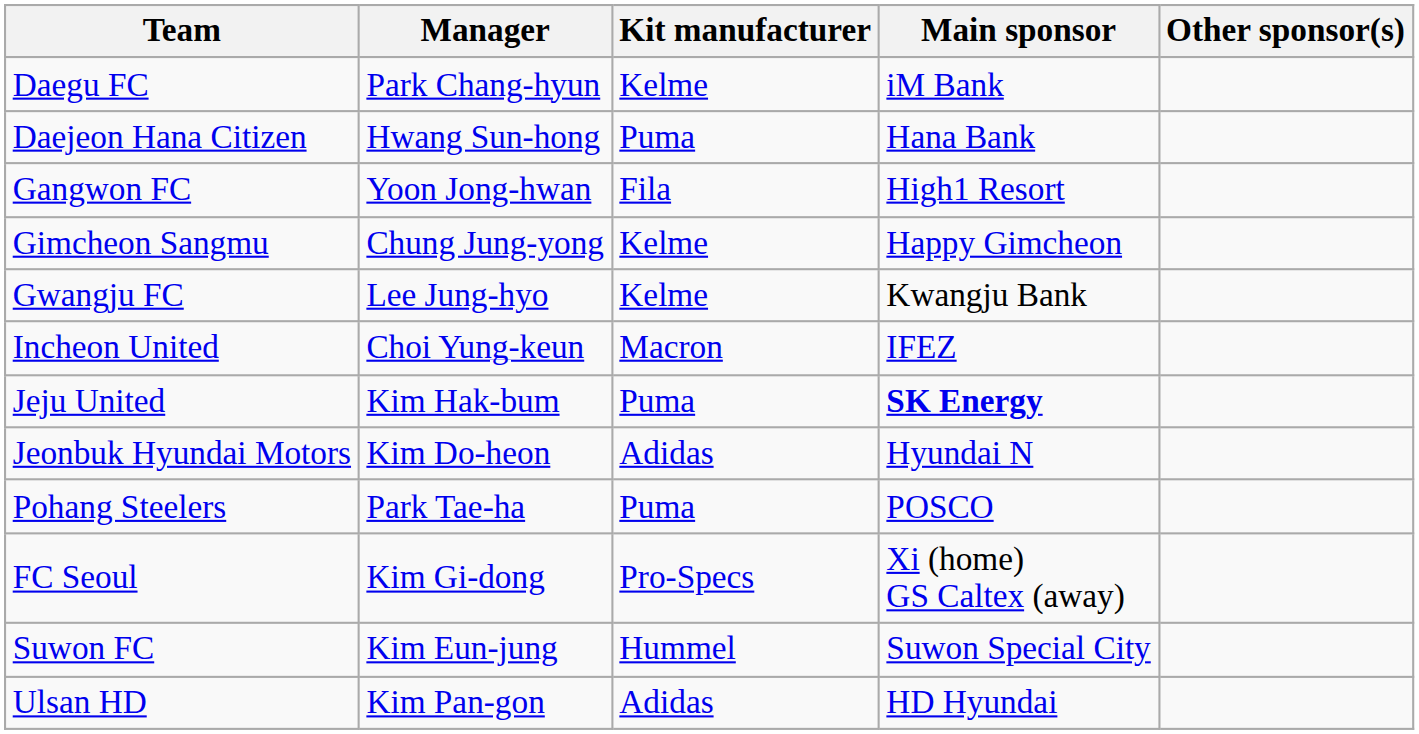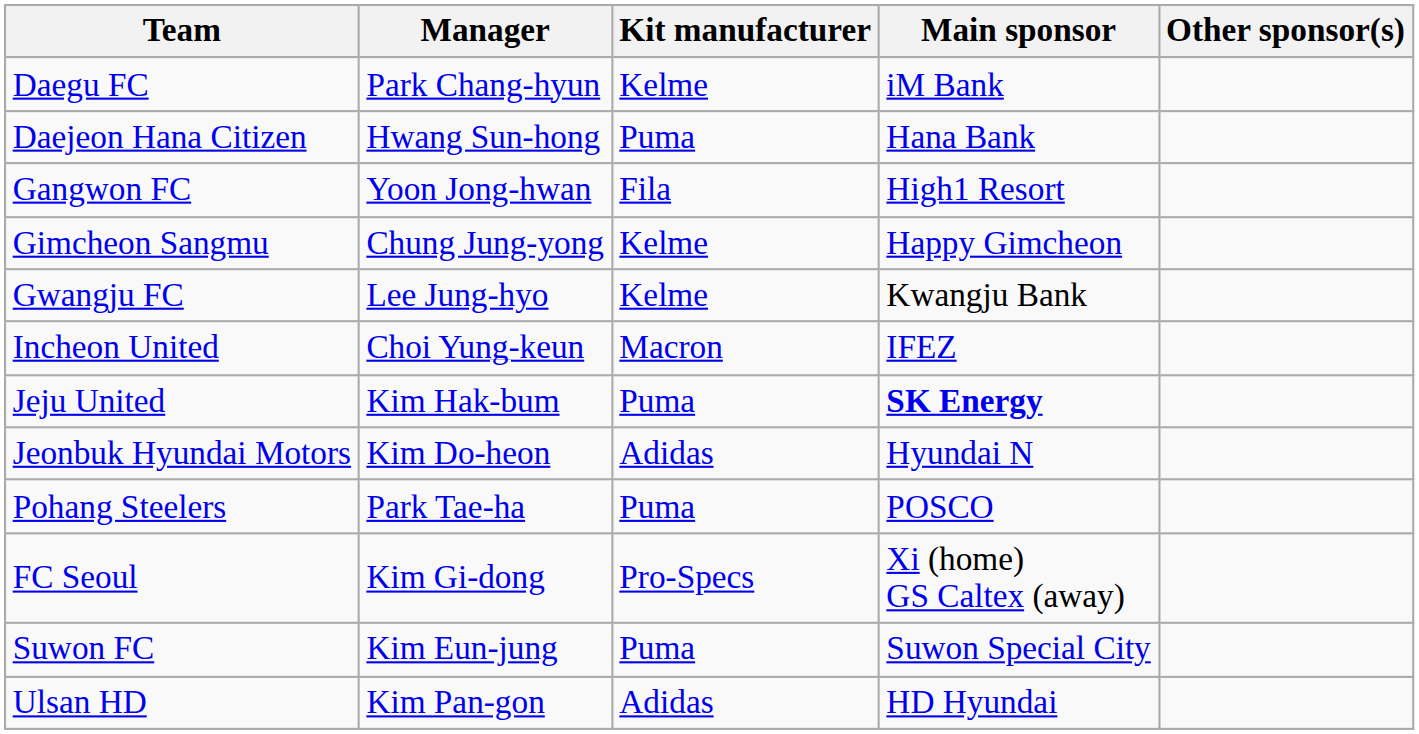Suwon FC | Kit manufacturer: Hummel -> Puma
